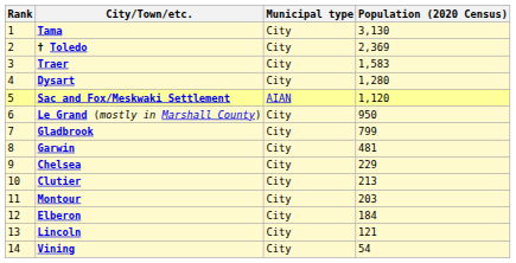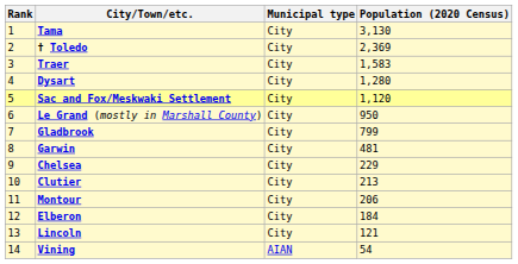Sac and Fox/Meskwaki Settlement | Municipal type: AIAN -> City
Montour | Population (2020 Census): 203 -> 206
Vining | Municipal type: City -> AIAN
